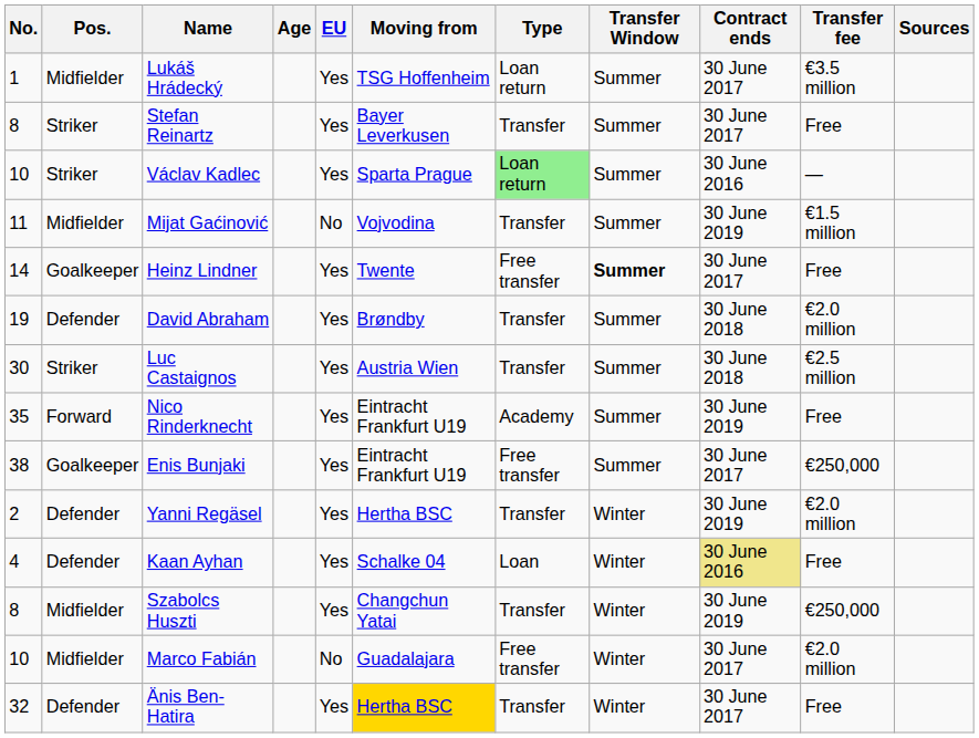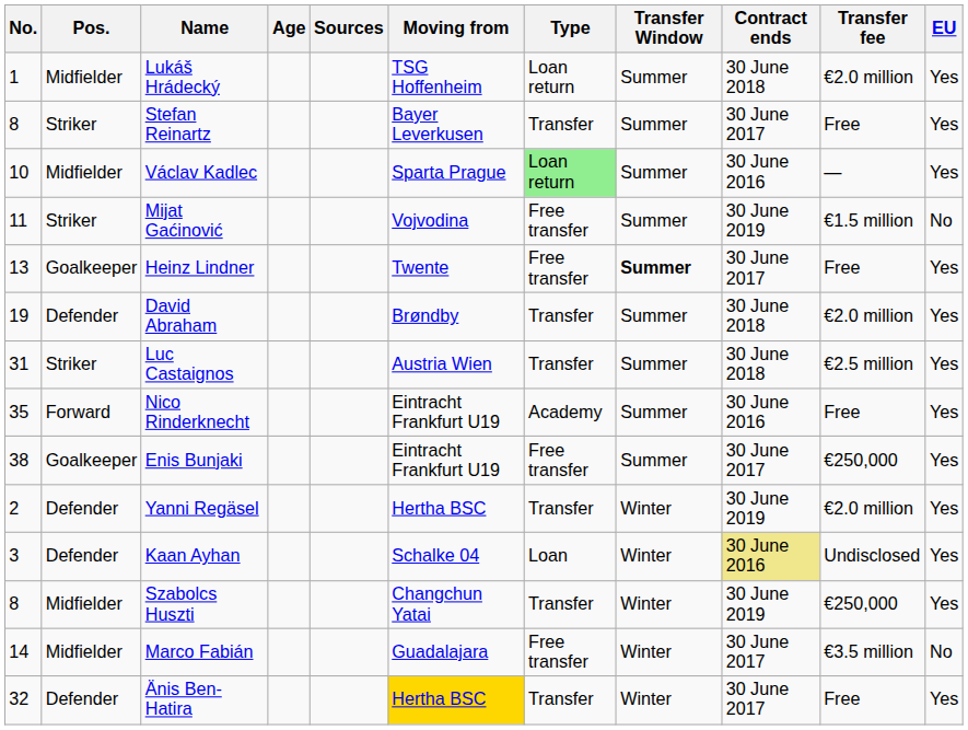columns swapped: EU <-> Sources
Lukáš Hrádecký | Contract ends: 30 June 2017 -> 30 June 2018
Lukáš Hrádecký | Transfer fee: €3.5 million -> €2.0 million
Václav Kadlec | Pos.: Striker -> Midfielder
Mijat Gaćinović | Pos.: Midfielder -> Striker
Mijat Gaćinović | Type: Transfer -> Free transfer
Heinz Lindner | No.: 14 -> 13
Luc Castaignos | No.: 30 -> 31
Nico Rinderknecht | Contract ends: 30 June 2019 -> 30 June 2016
Kaan Ayhan | No.: 4 -> 3
Kaan Ayhan | Transfer fee: Free -> Undisclosed
Marco Fabián | No.: 10 -> 14
Marco Fabián | Transfer fee: €2.0 million -> €3.5 million
